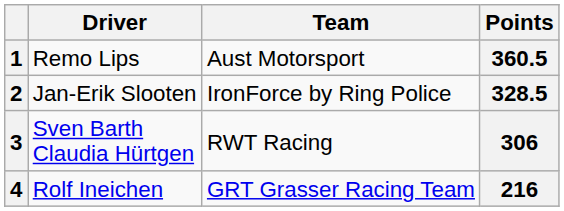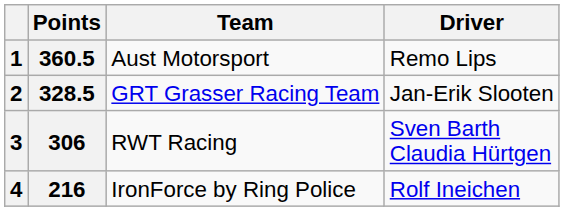columns swapped: Driver <-> Points
2 | Team: IronForce by Ring Police -> GRT Grasser Racing Team
4 | Team: GRT Grasser Racing Team -> IronForce by Ring Police
